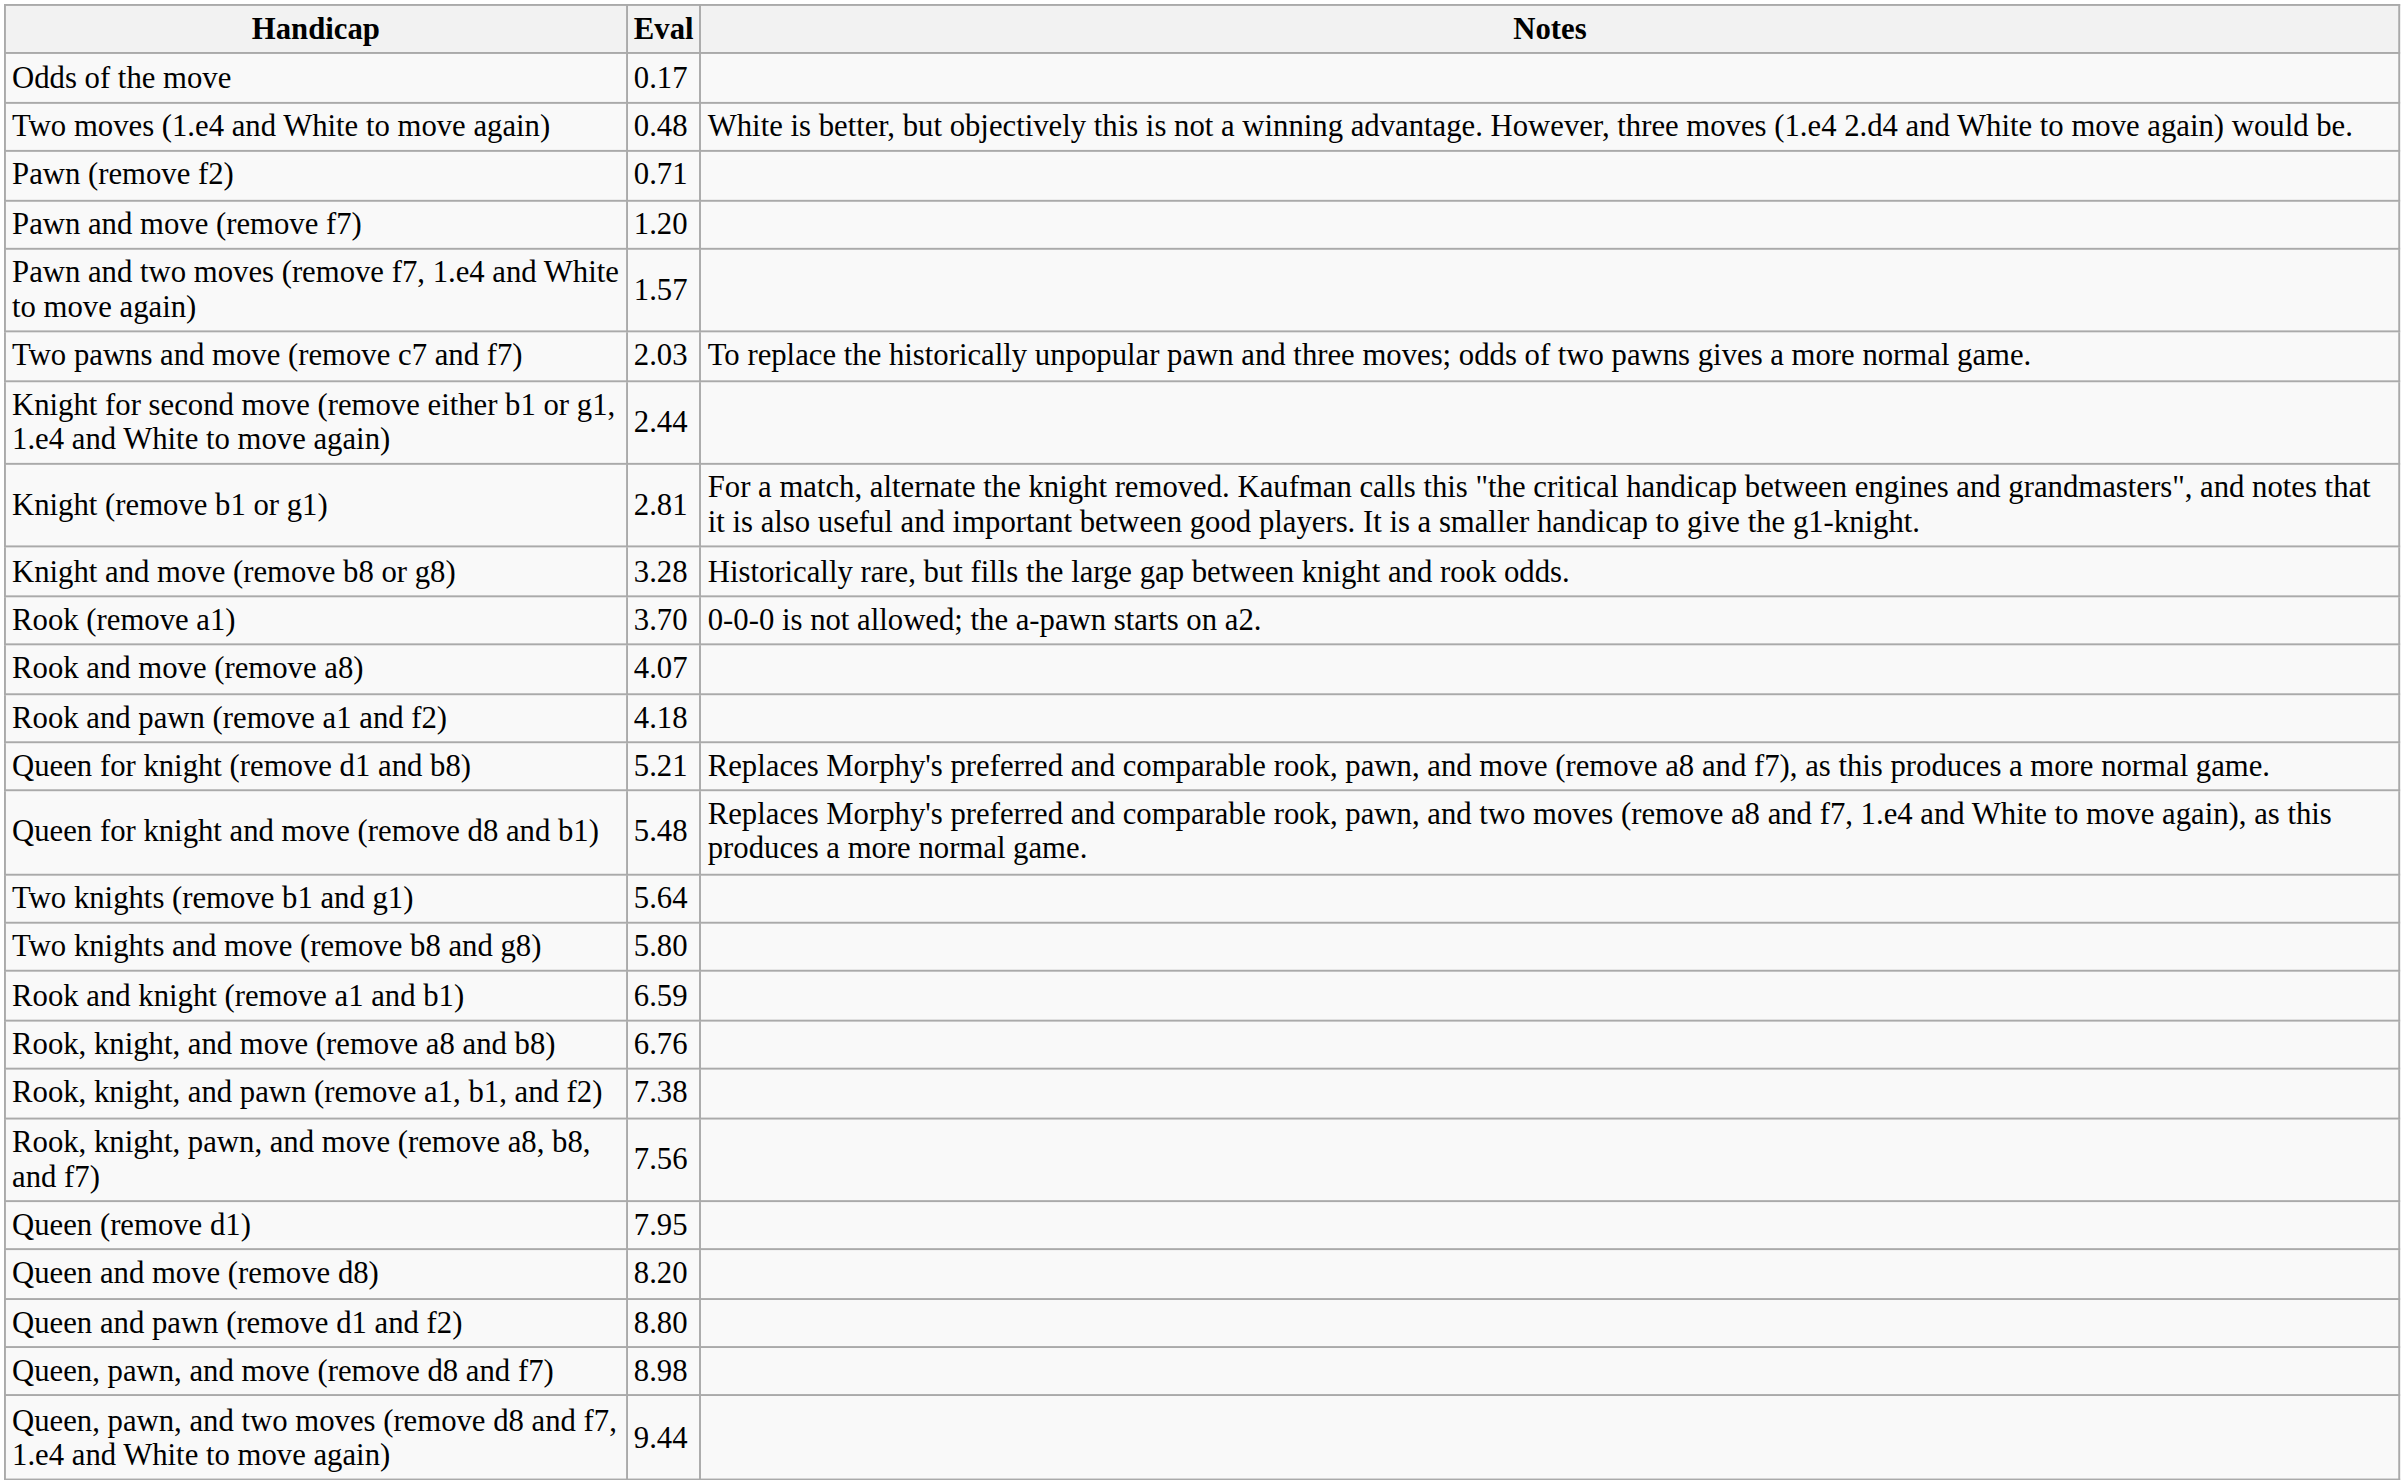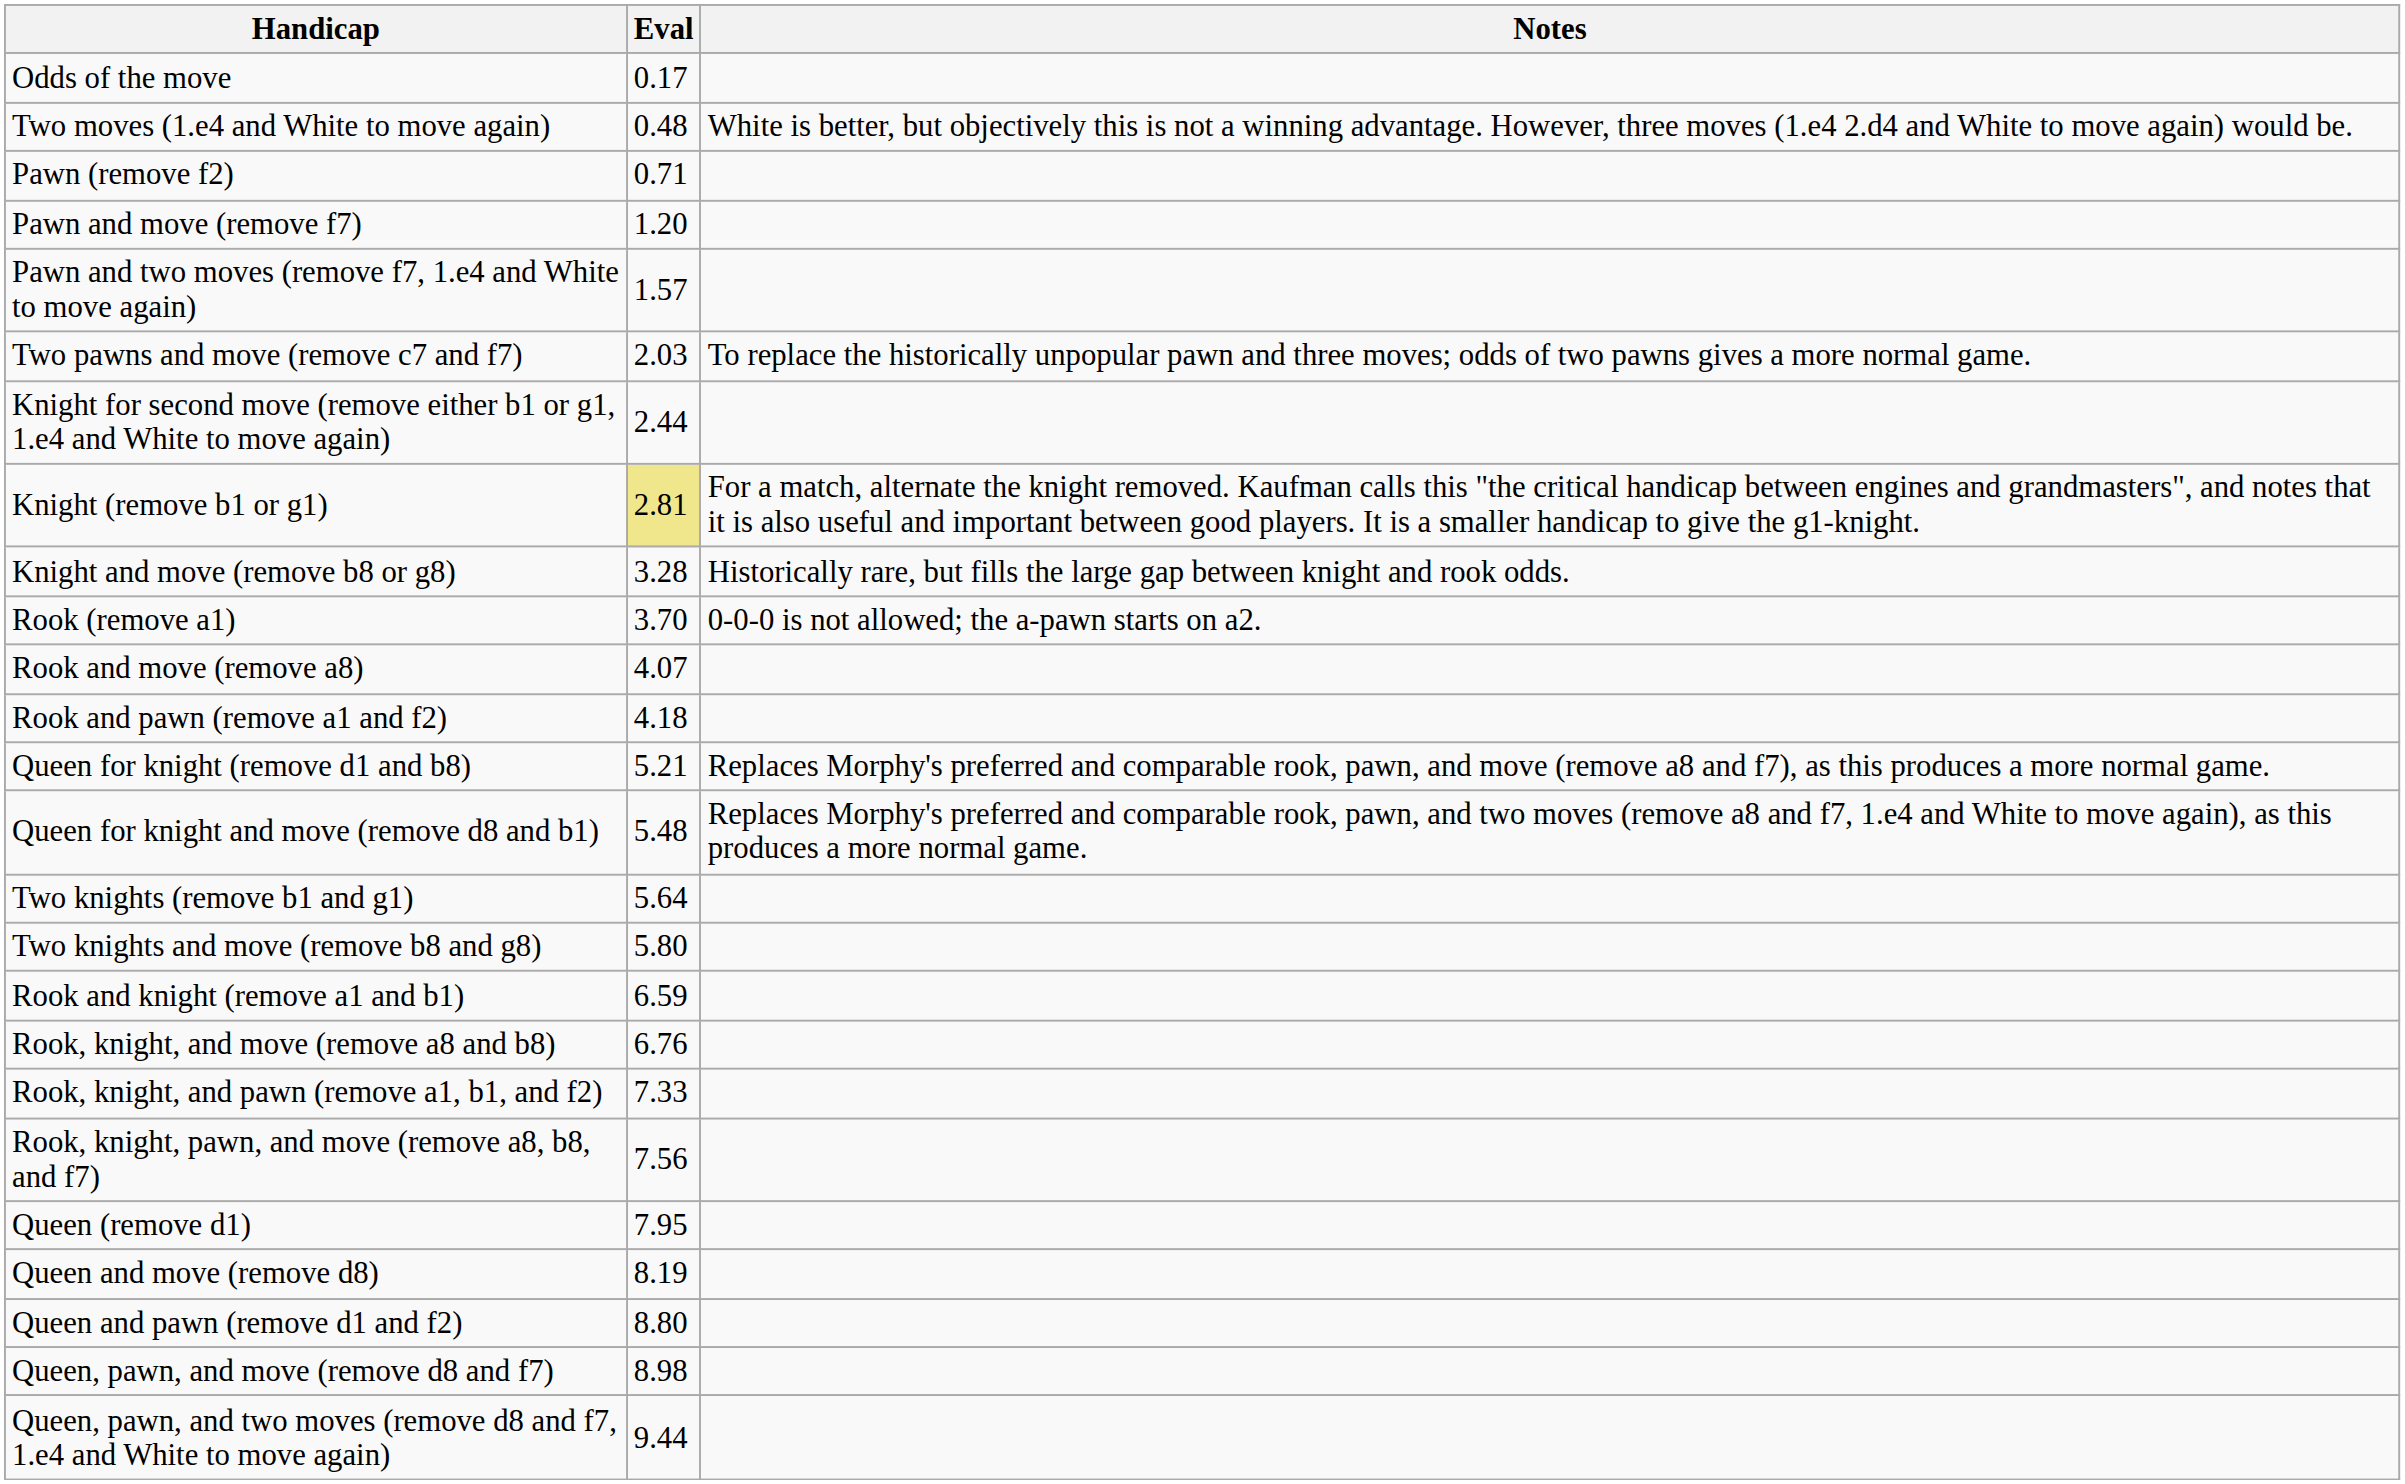Knight (remove b1 or g1) | Eval: no background -> khaki background
Rook, knight, and pawn (remove a1, b1, and f2) | Eval: 7.38 -> 7.33
Queen and move (remove d8) | Eval: 8.20 -> 8.19
